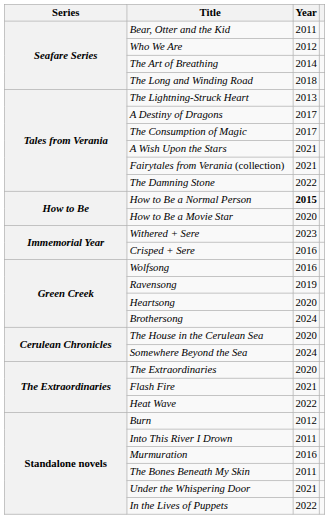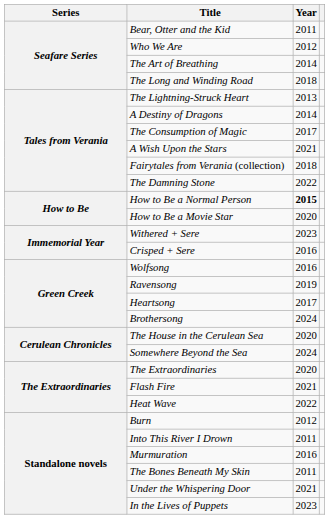A Destiny of Dragons | Year: 2017 -> 2014
Fairytales from Verania (collection) | Year: 2021 -> 2018
Heartsong | Year: 2020 -> 2017
In the Lives of Puppets | Year: 2022 -> 2023
